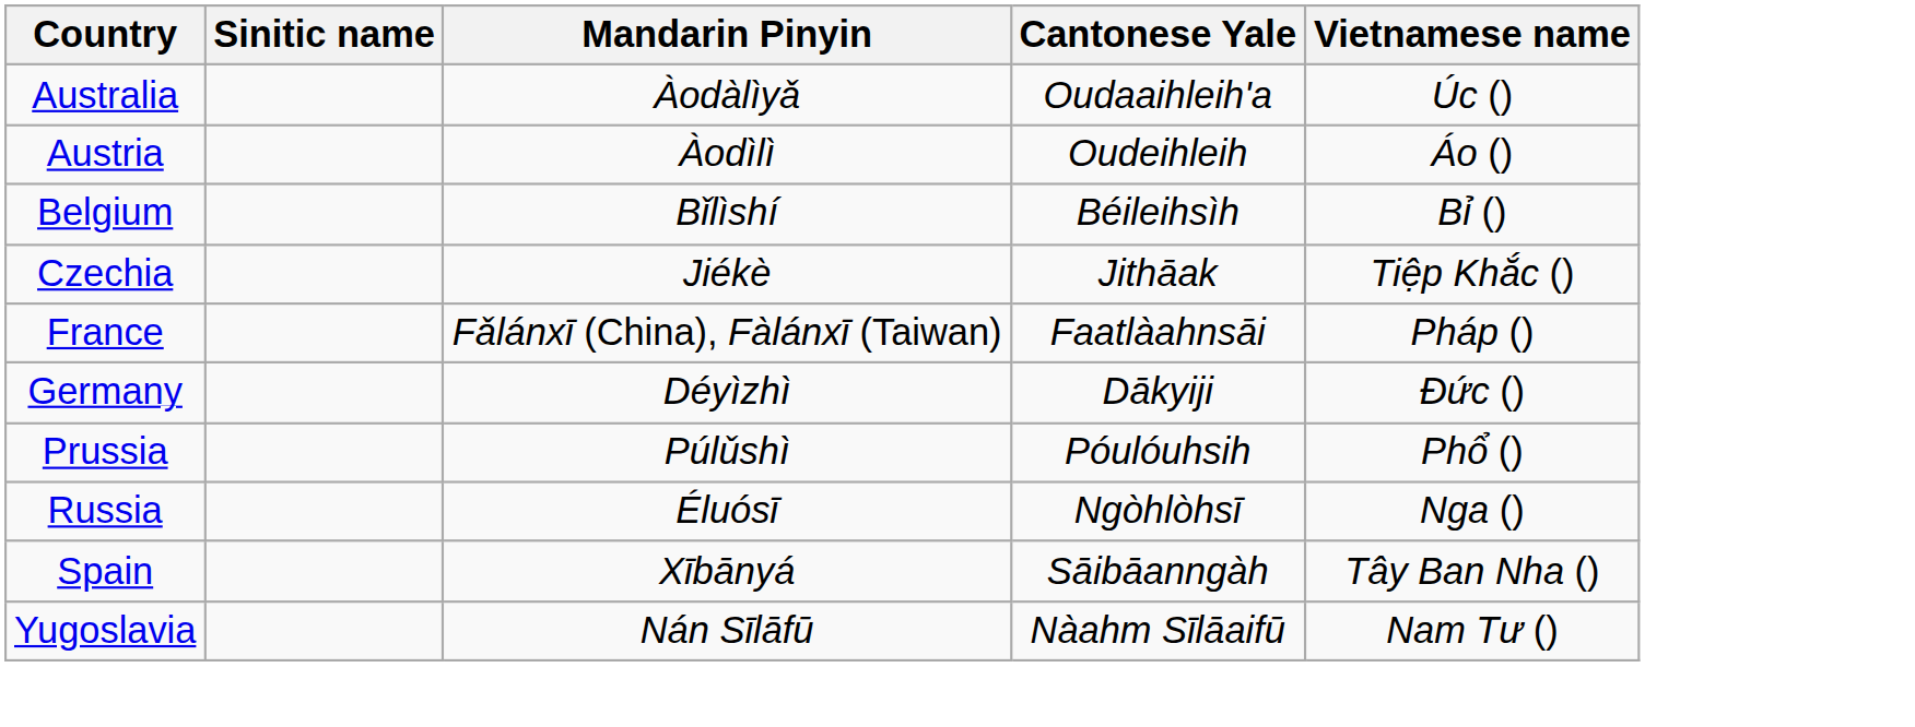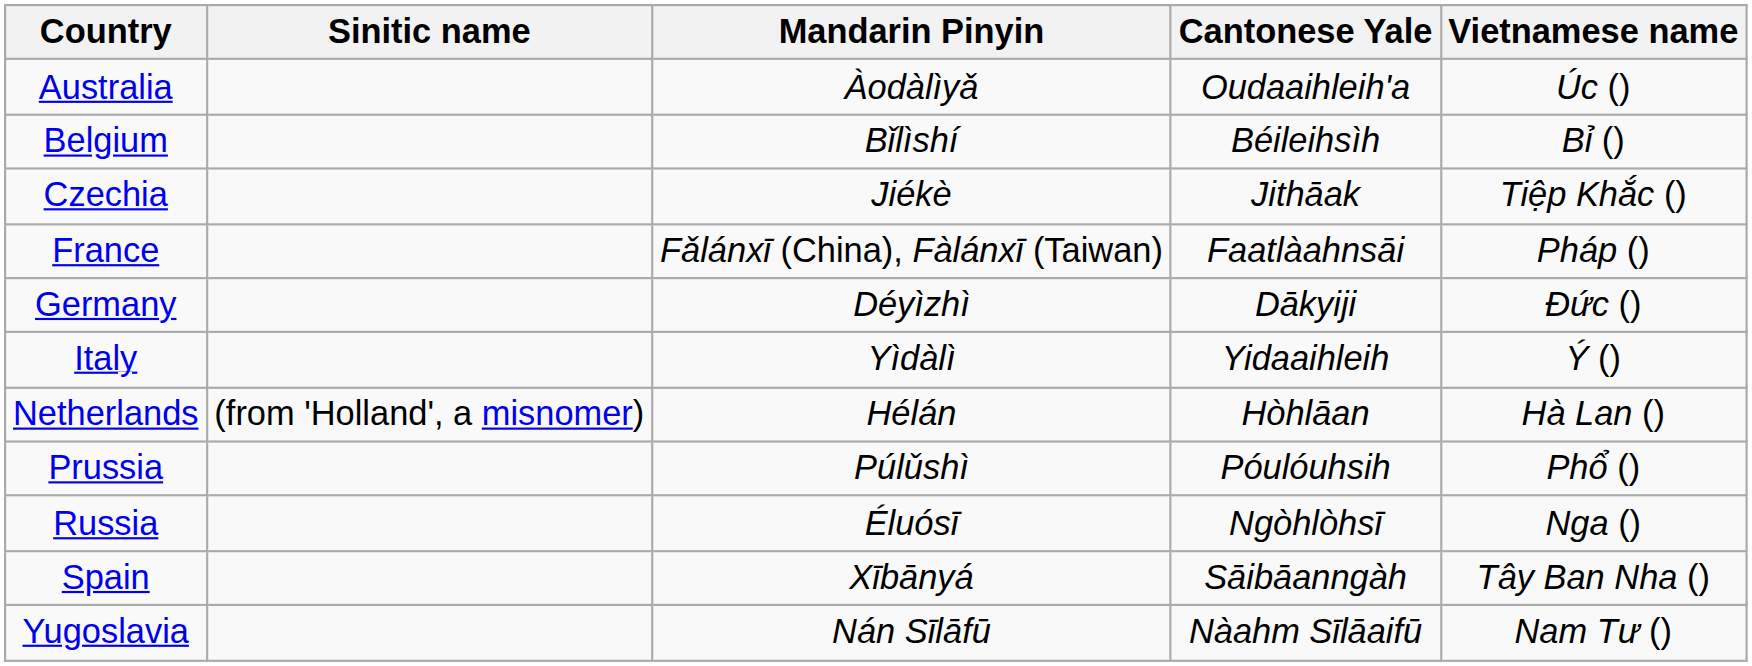- row: Austria | Àodìlì | Oudeihleih | Áo ()
+ row: Italy | Yìdàlì | Yidaaihleih | Ý ()
+ row: Netherlands | (from 'Holland', a misnomer) | Hélán | Hòhlāan | Hà Lan ()
